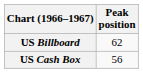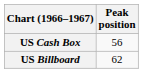rows swapped: US Billboard <-> US Cash Box
